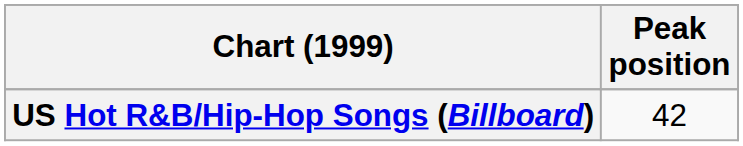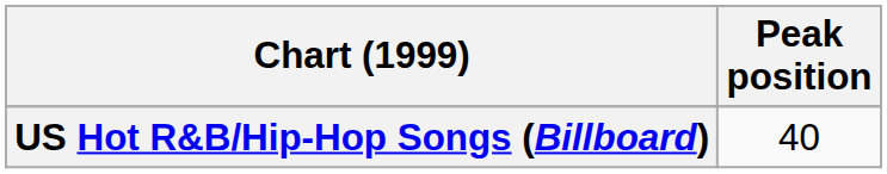US Hot R&B/Hip-Hop Songs (Billboard) | Peak position: 42 -> 40
